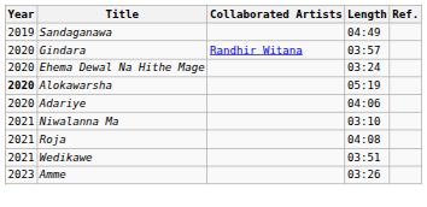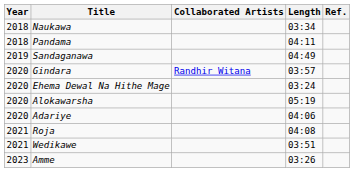+ row: 2018 | Naukawa | 03:34
+ row: 2018 | Pandama | 04:11
Alokawarsha | Year: bold -> normal
- row: 2021 | Niwalanna Ma | 03:10
